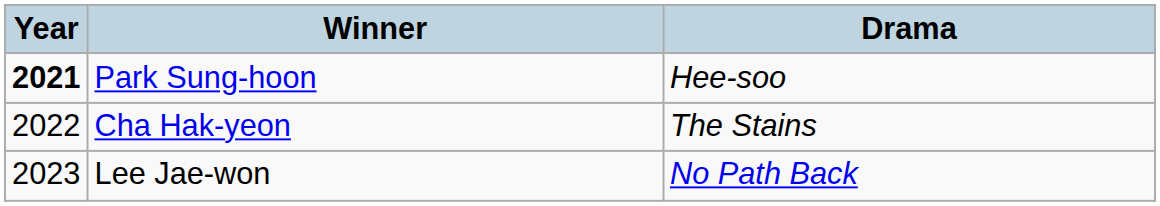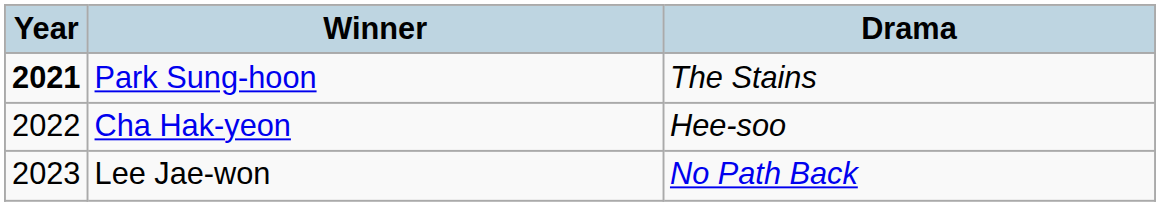Park Sung-hoon | Drama: Hee-soo -> The Stains
Cha Hak-yeon | Drama: The Stains -> Hee-soo
